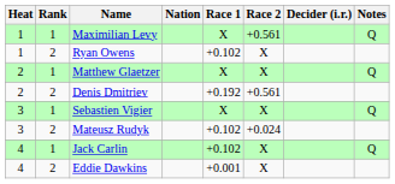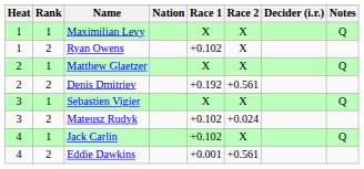Maximilian Levy | Race 2: +0.561 -> X
Eddie Dawkins | Race 2: X -> +0.561
